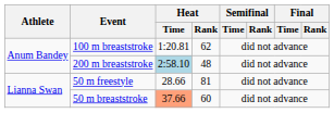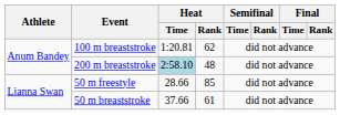50 m freestyle | Heat / Rank: 81 -> 85
50 m breaststroke | Heat / Time: lightsalmon background -> no background
50 m breaststroke | Heat / Rank: 60 -> 61
